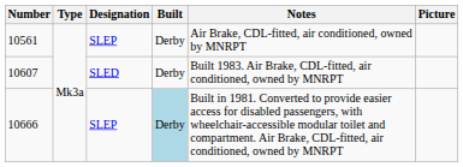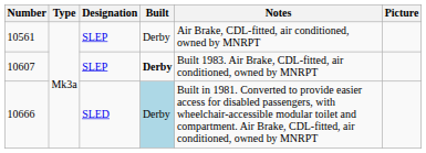10607 | Designation: SLED -> SLEP
10607 | Built: normal -> bold
10666 | Designation: SLEP -> SLED
